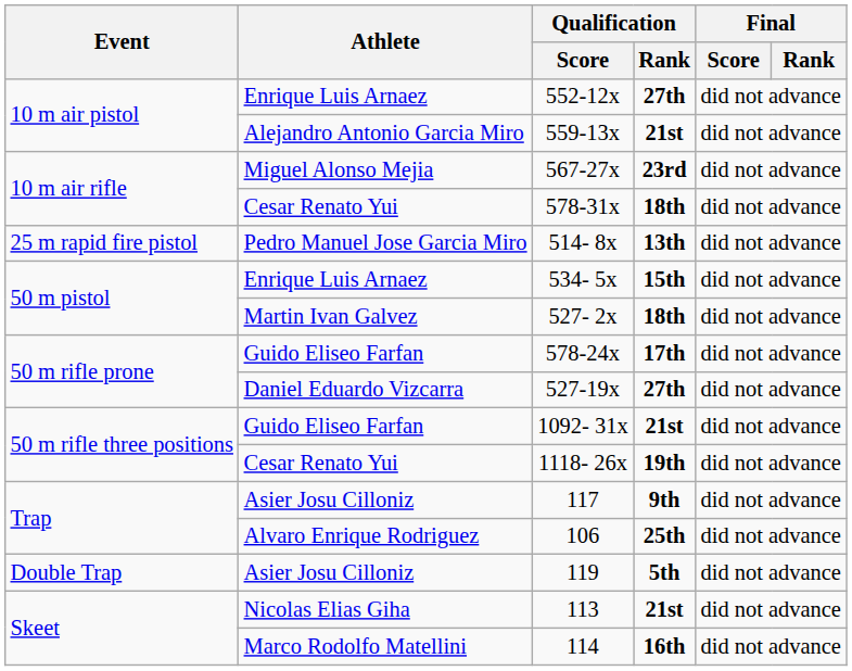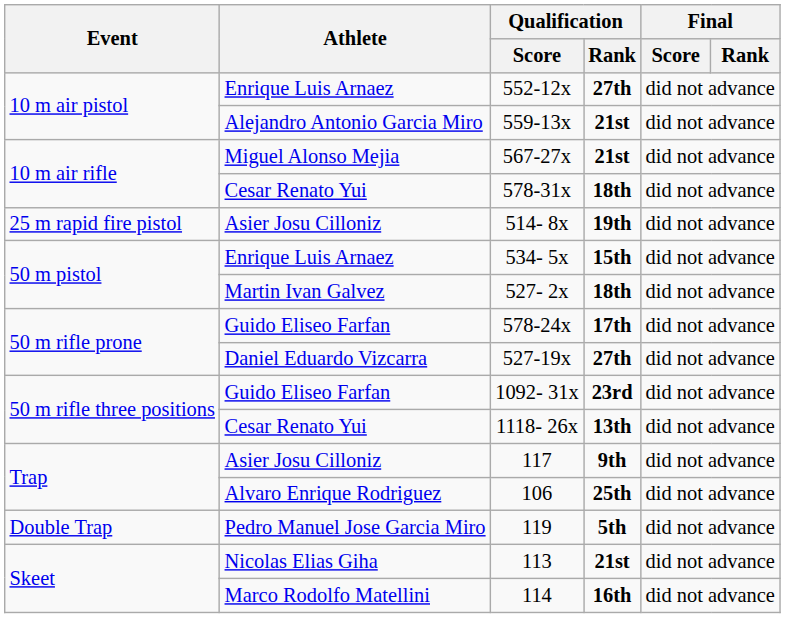567-27x | Qualification / Rank: 23rd -> 21st
514- 8x | Athlete: Pedro Manuel Jose Garcia Miro -> Asier Josu Cilloniz
514- 8x | Qualification / Rank: 13th -> 19th
1092- 31x | Qualification / Rank: 21st -> 23rd
1118- 26x | Qualification / Rank: 19th -> 13th
119 | Athlete: Asier Josu Cilloniz -> Pedro Manuel Jose Garcia Miro
